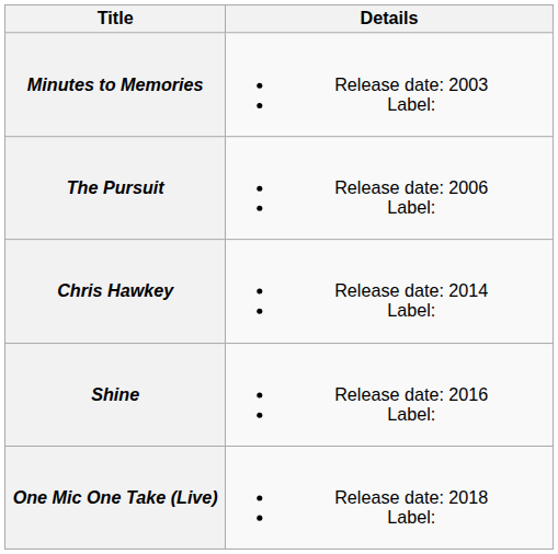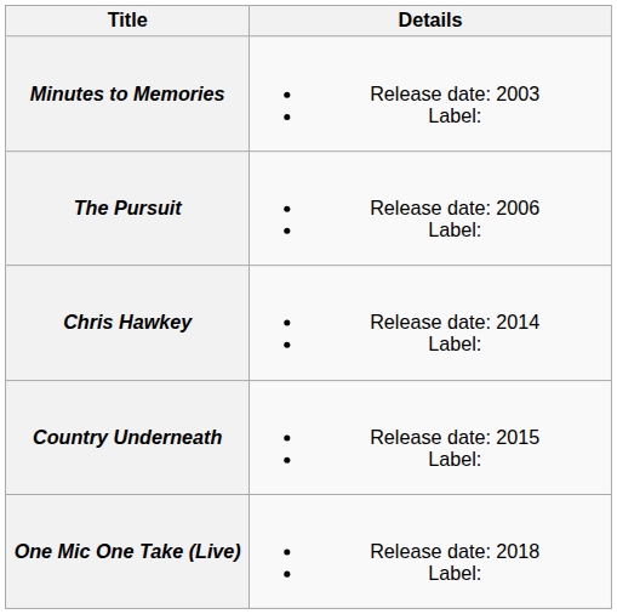+ row: Country Underneath | Release date: 2015 Label:
- row: Shine | Release date: 2016 Label:
